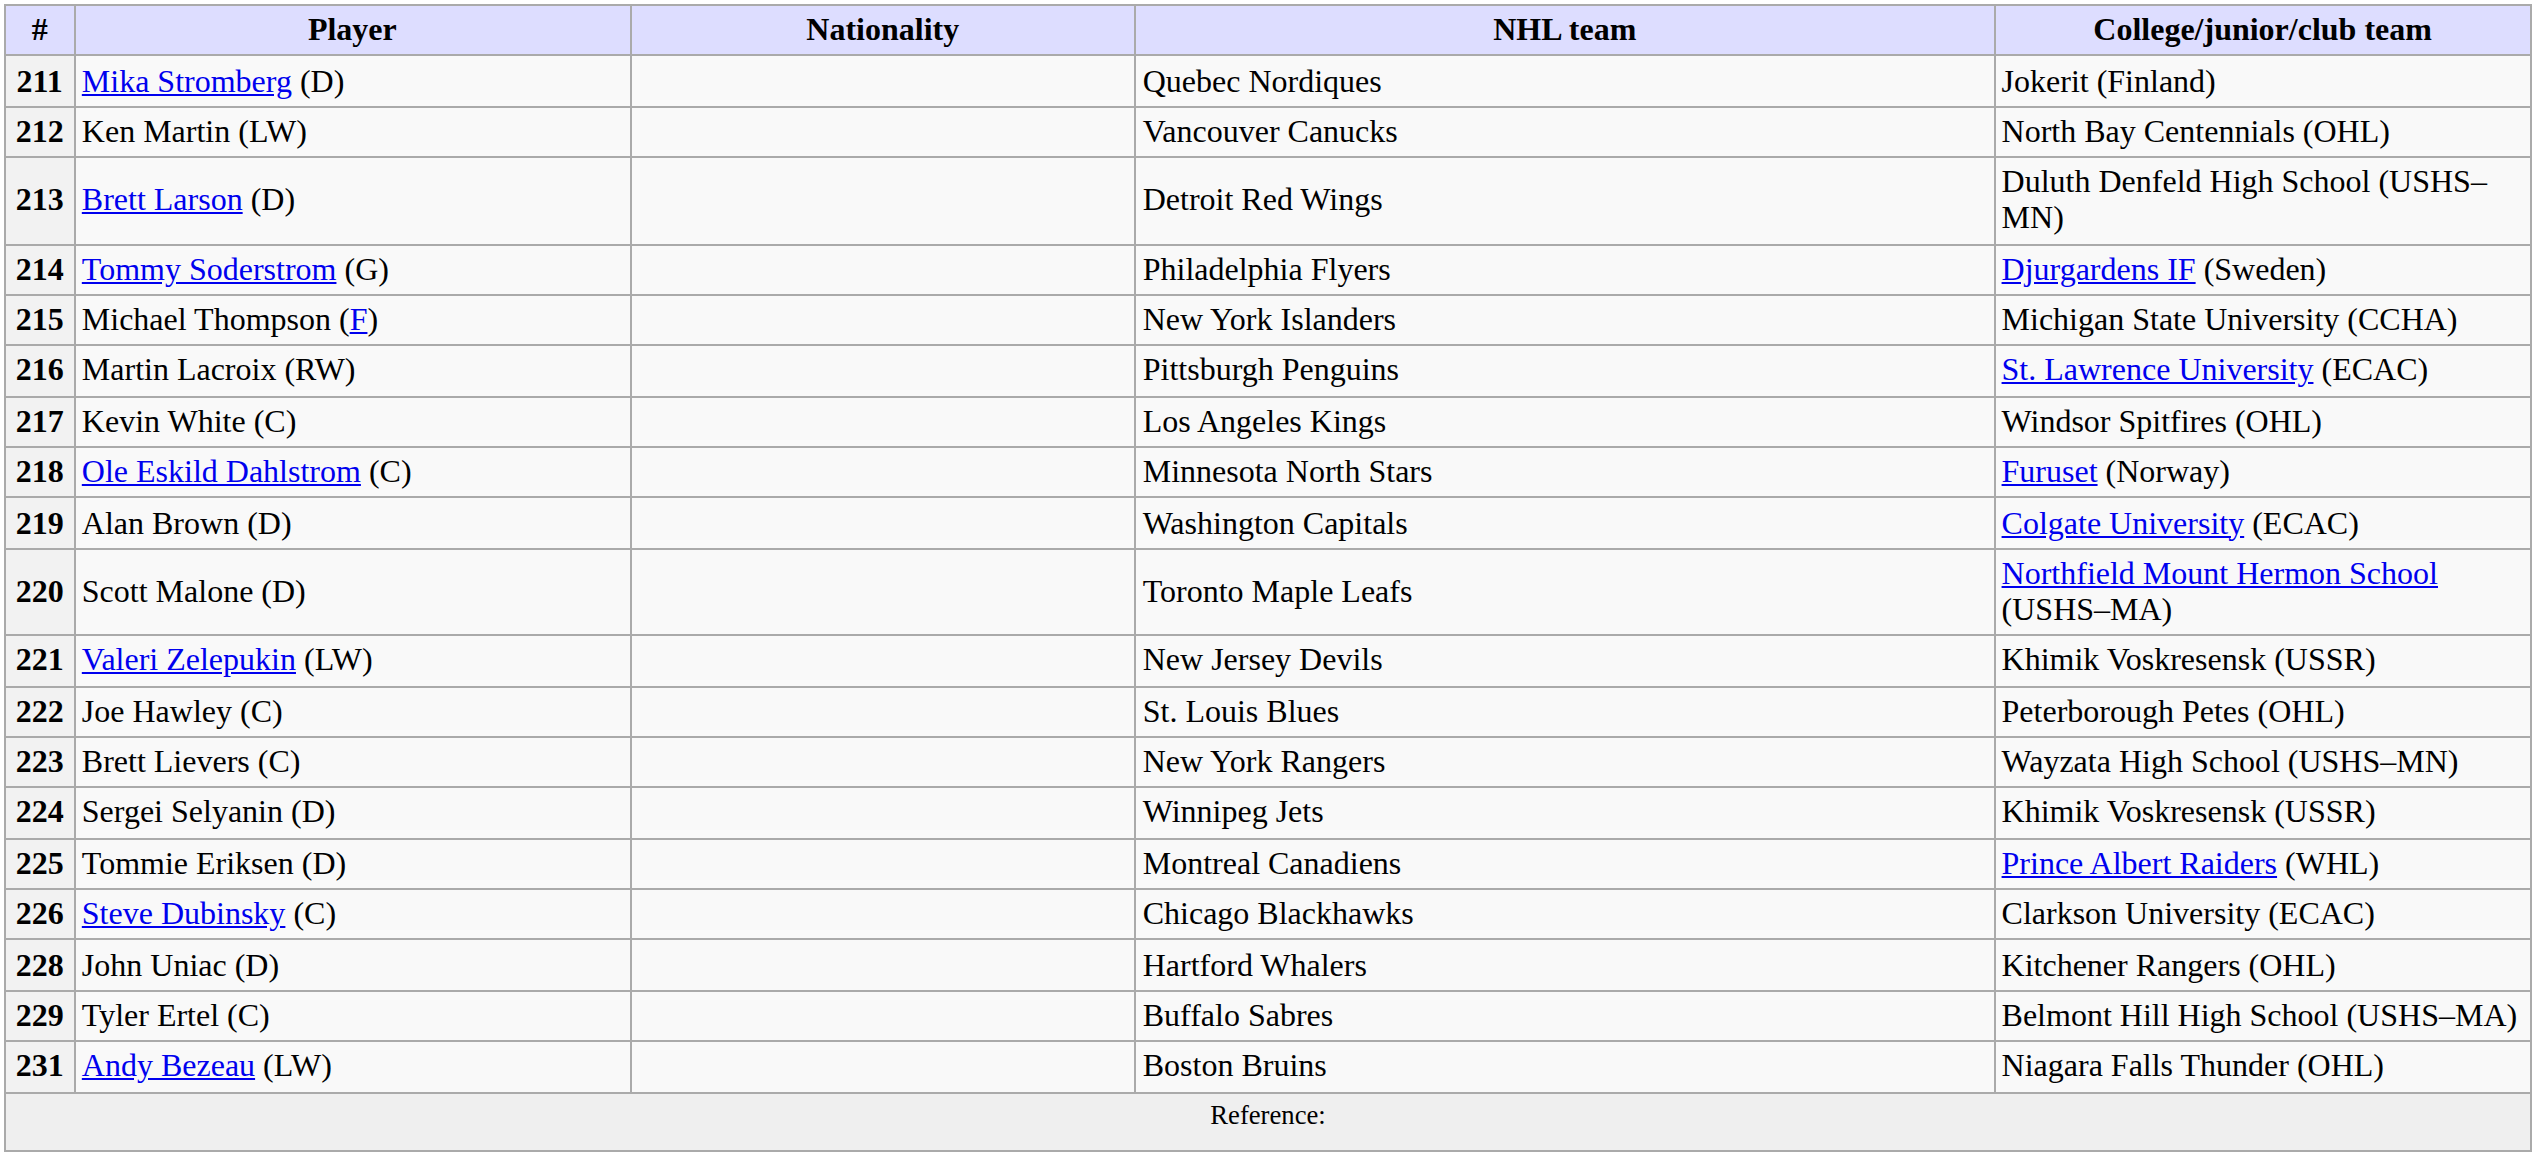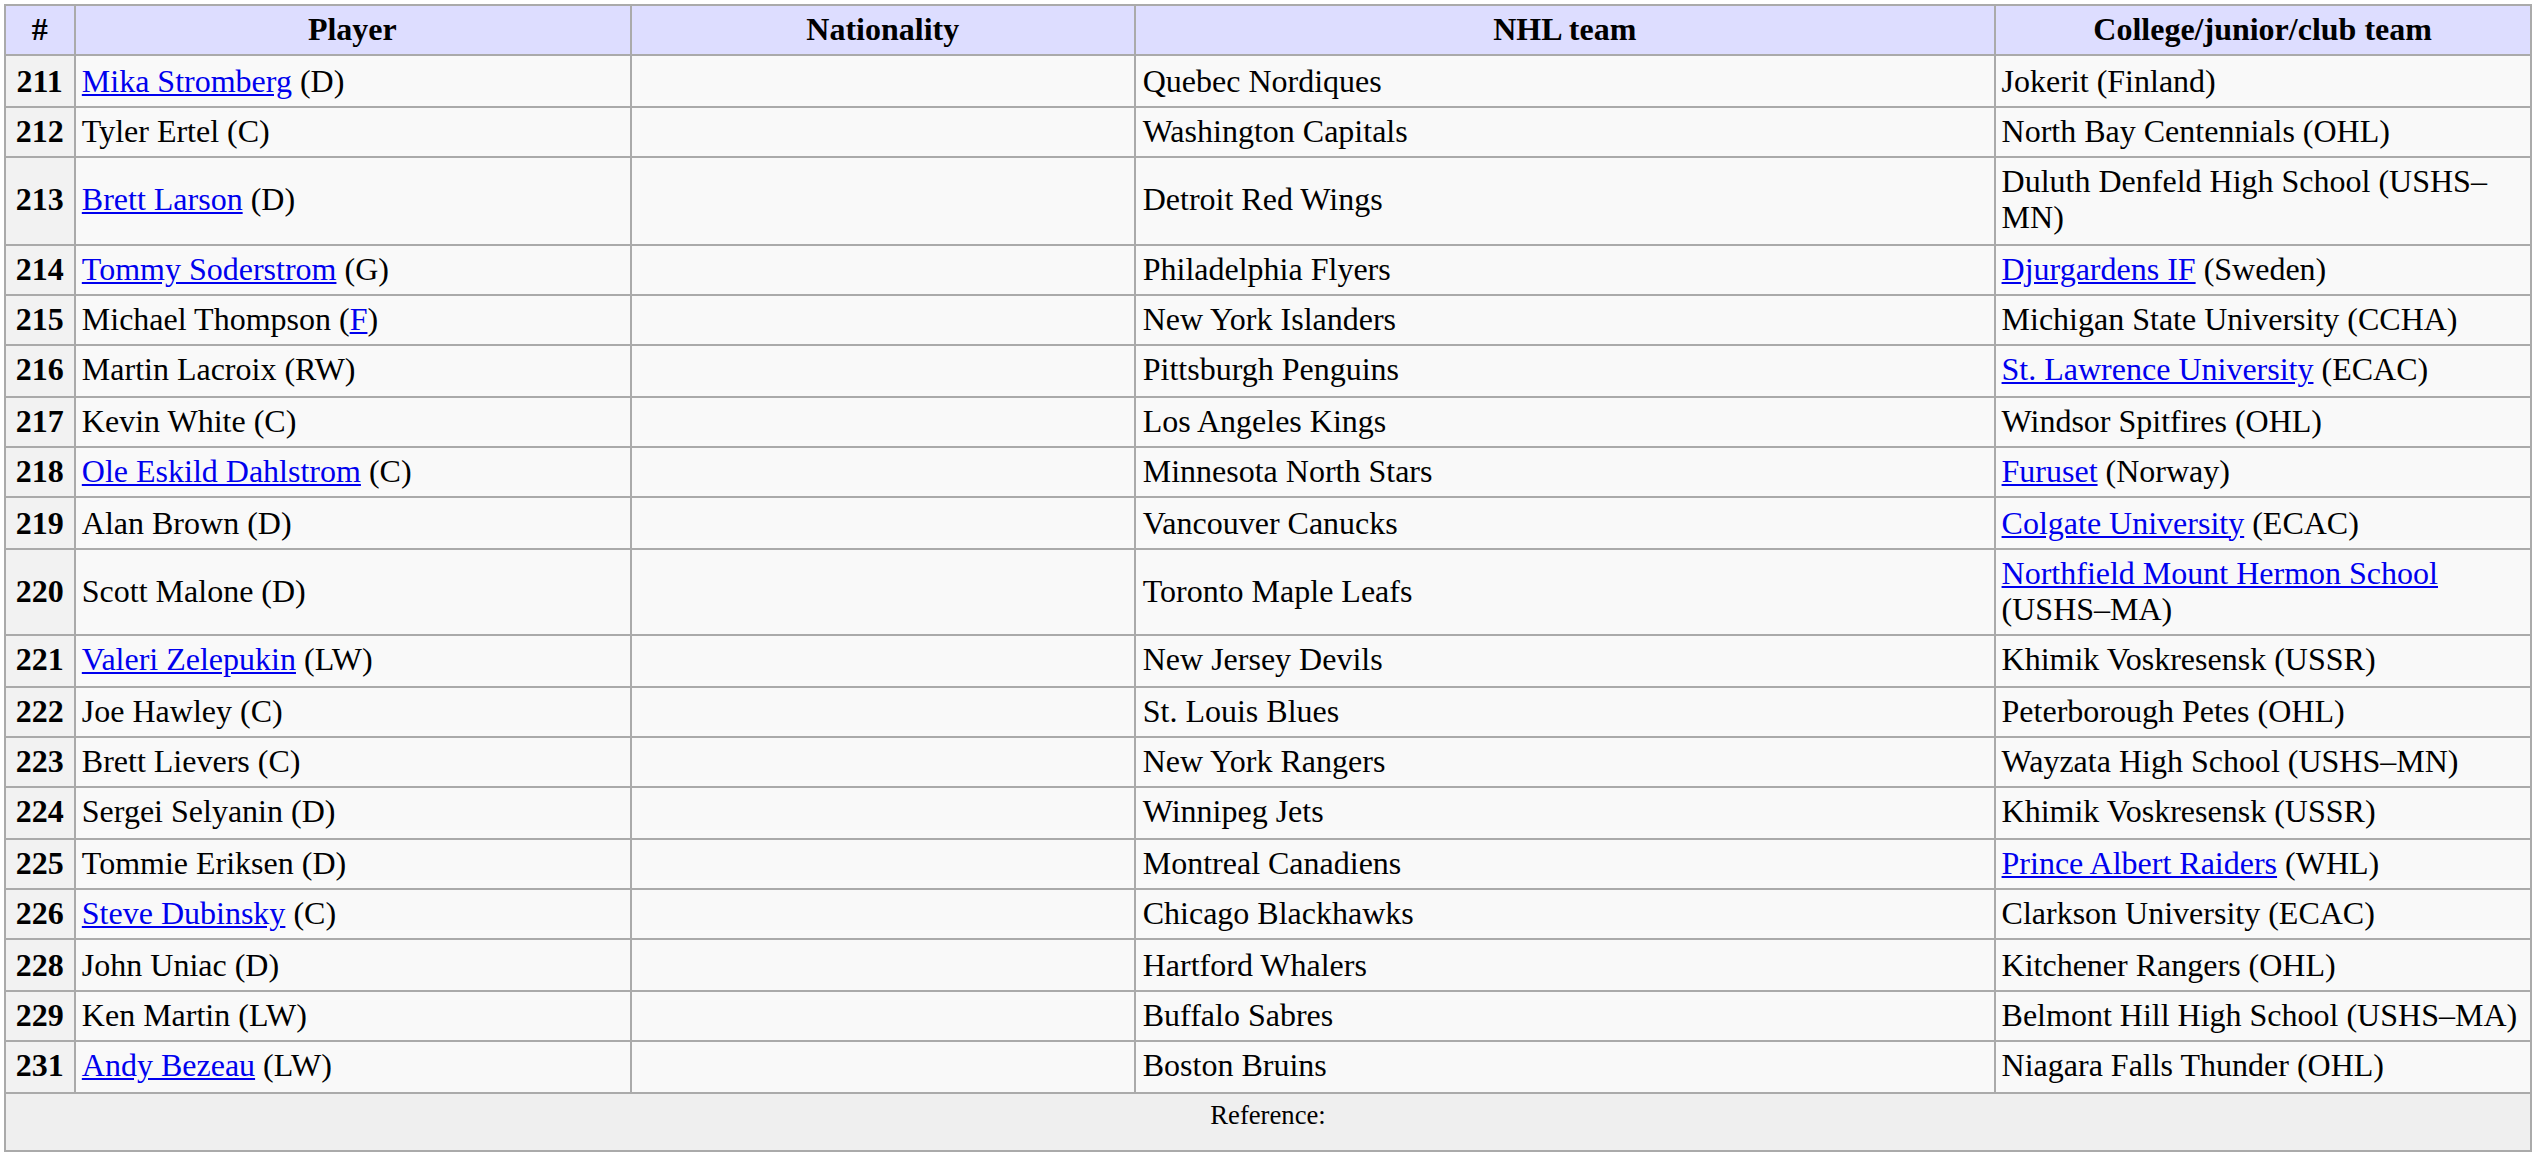212 | Player: Ken Martin (LW) -> Tyler Ertel (C)
212 | NHL team: Vancouver Canucks -> Washington Capitals
219 | NHL team: Washington Capitals -> Vancouver Canucks
229 | Player: Tyler Ertel (C) -> Ken Martin (LW)
